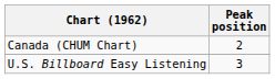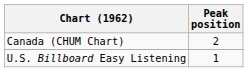U.S. Billboard Easy Listening | Peak position: 3 -> 1
